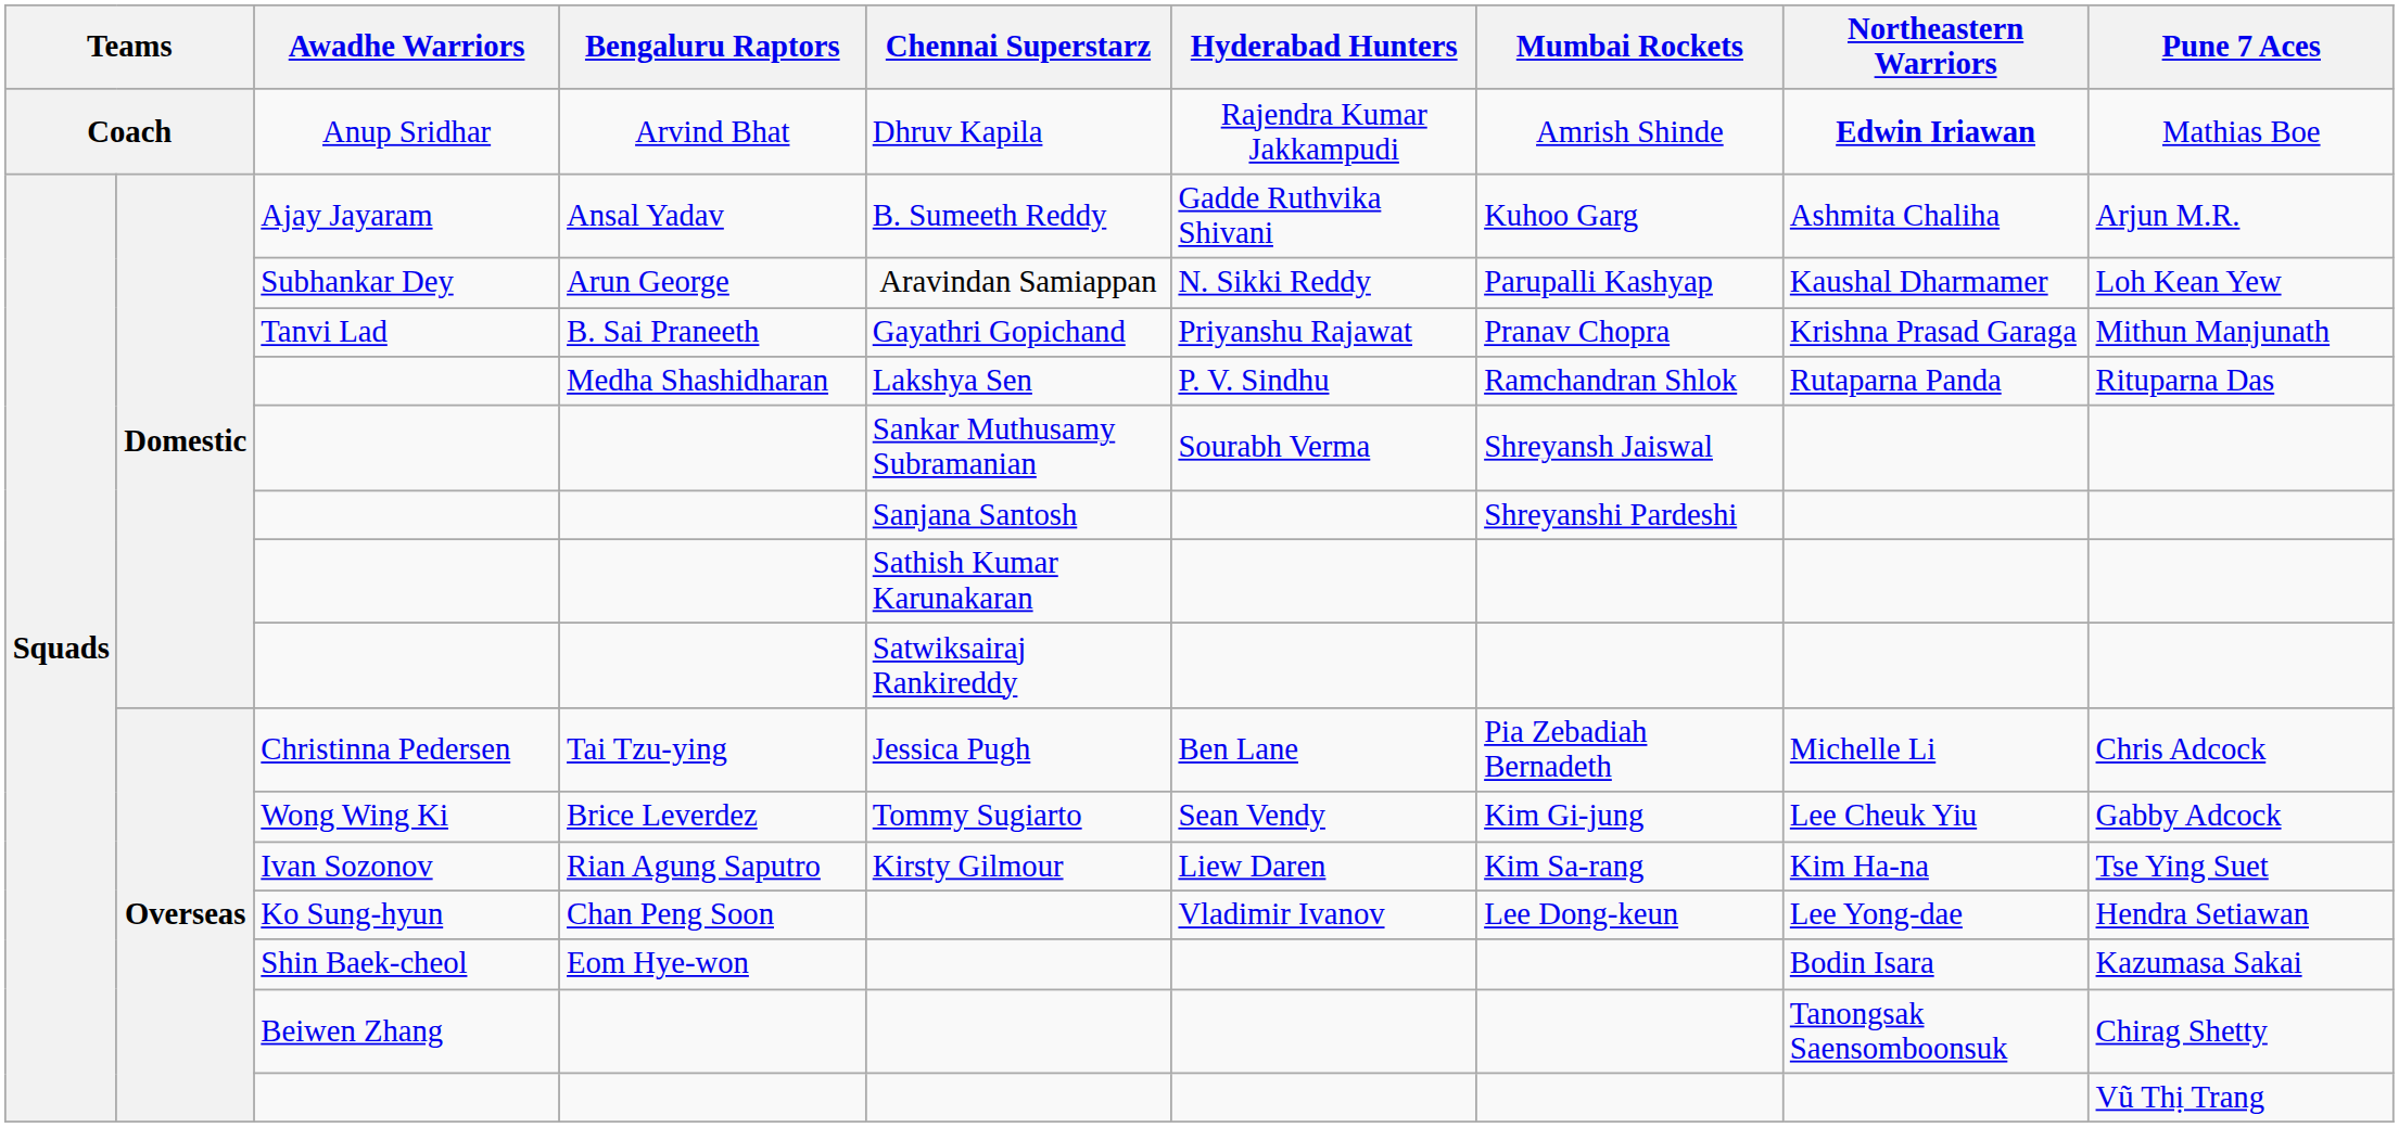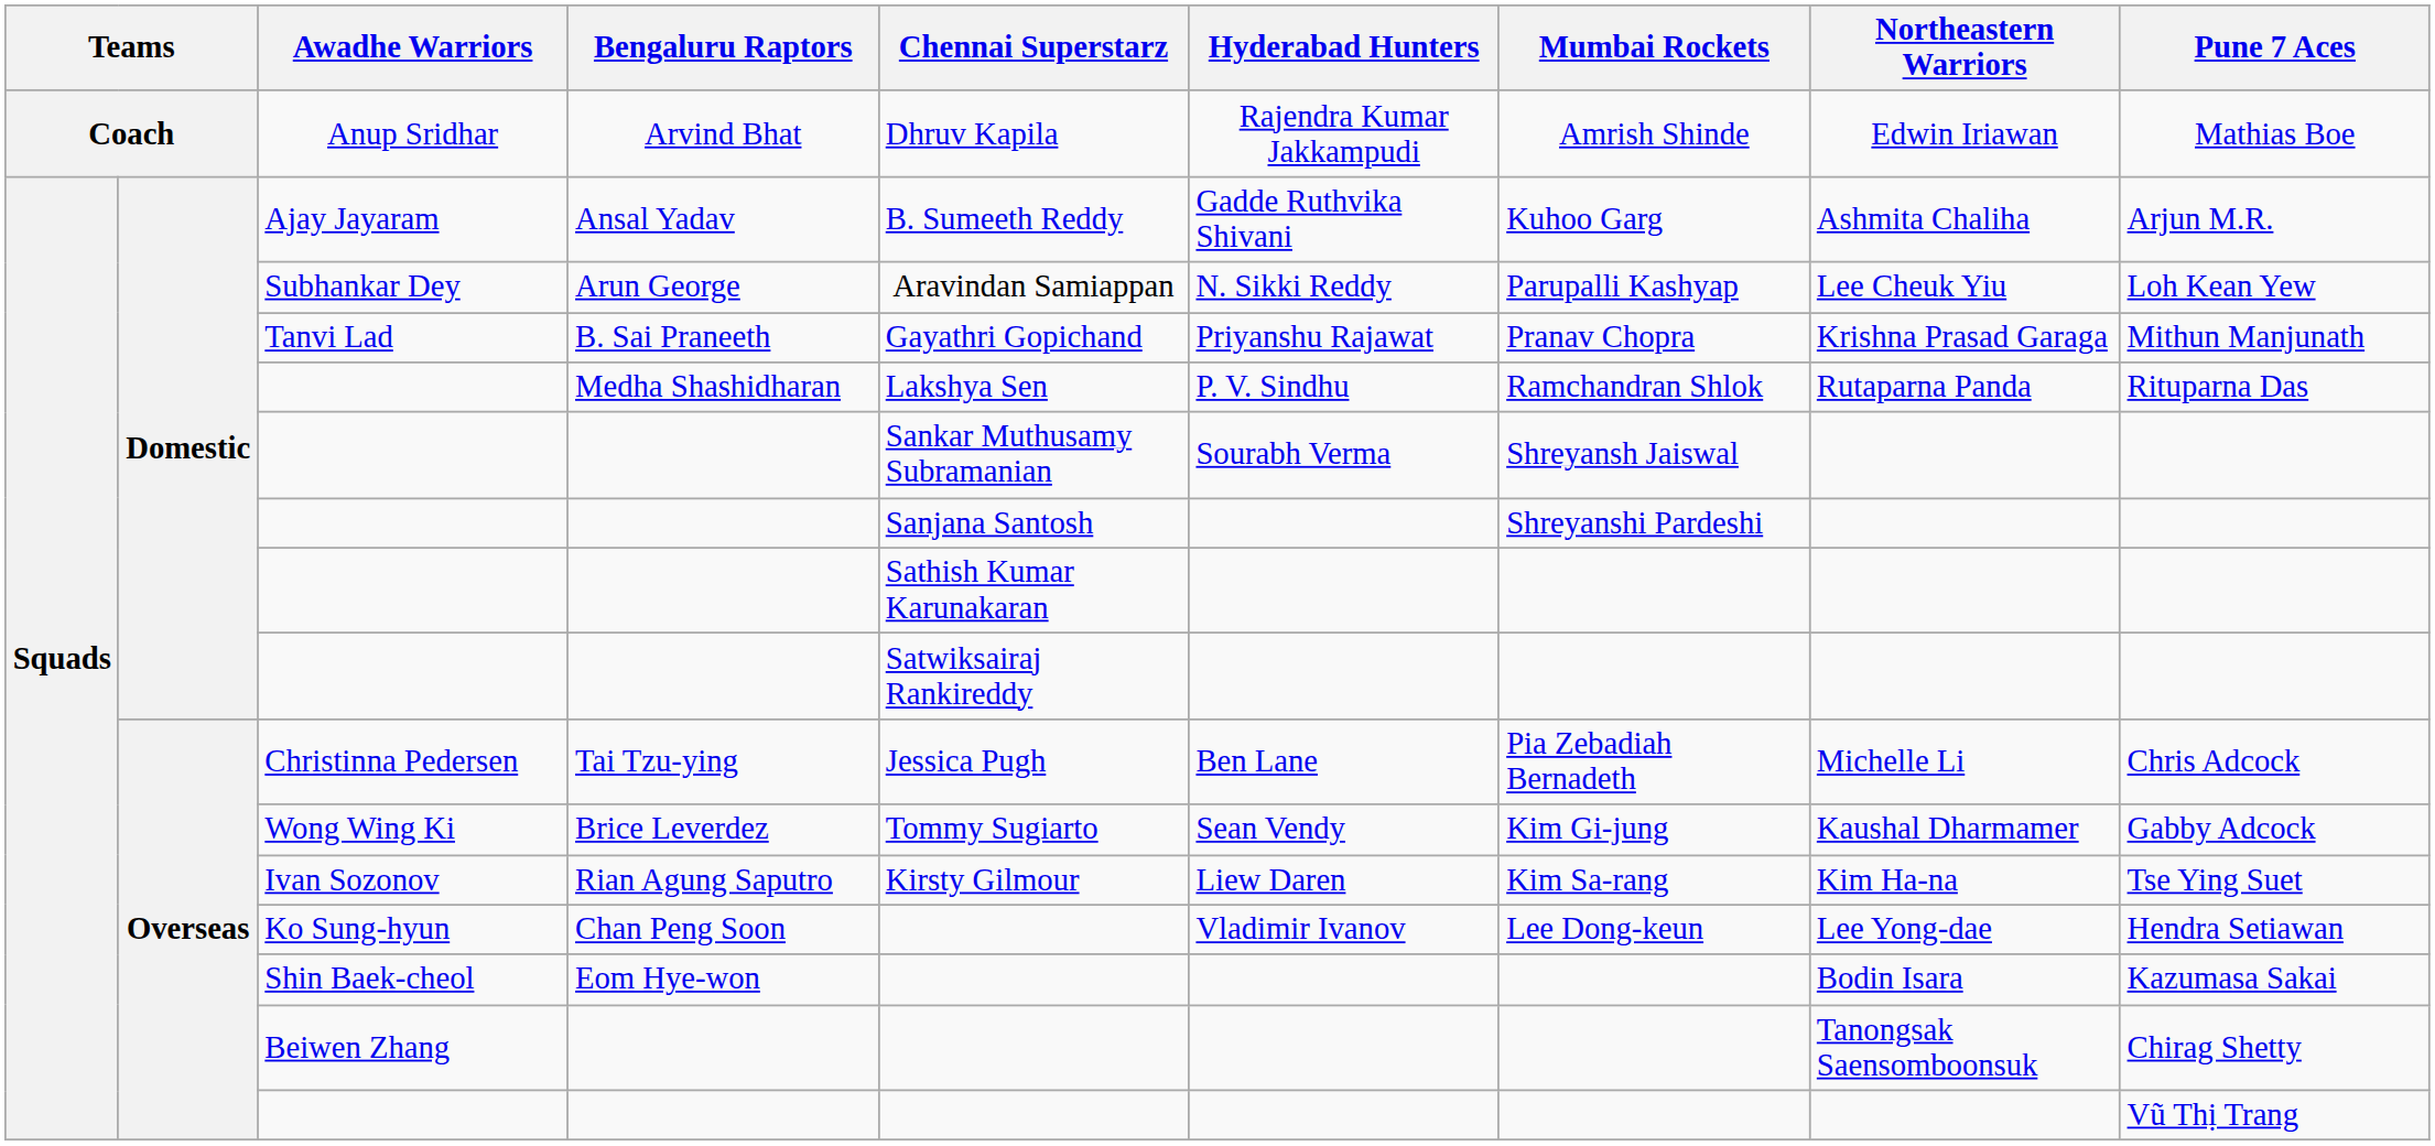Anup Sridhar | Northeastern Warriors: bold -> normal
Subhankar Dey | Northeastern Warriors: Kaushal Dharmamer -> Lee Cheuk Yiu
Wong Wing Ki | Northeastern Warriors: Lee Cheuk Yiu -> Kaushal Dharmamer
